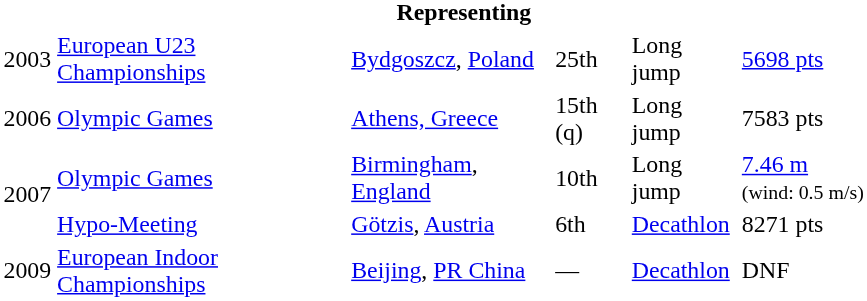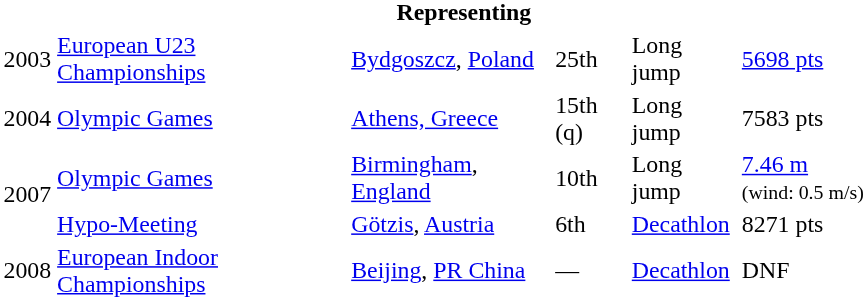Athens, Greece | column 1: 2006 -> 2004
Beijing, PR China | column 1: 2009 -> 2008
